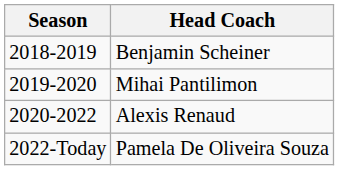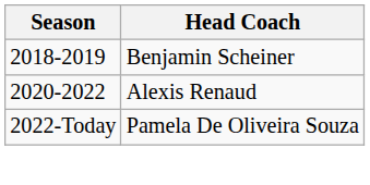- row: 2019-2020 | Mihai Pantilimon
